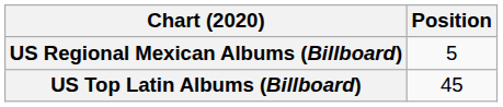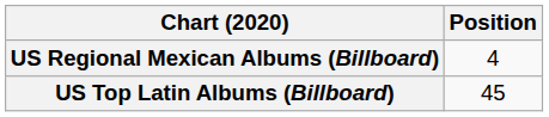US Regional Mexican Albums (Billboard) | Position: 5 -> 4
